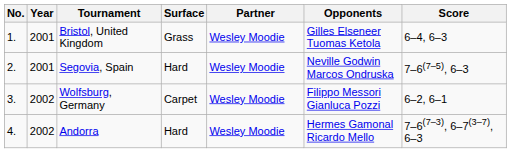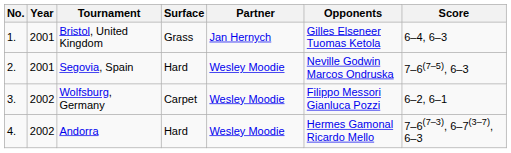Bristol, United Kingdom | Partner: Wesley Moodie -> Jan Hernych
